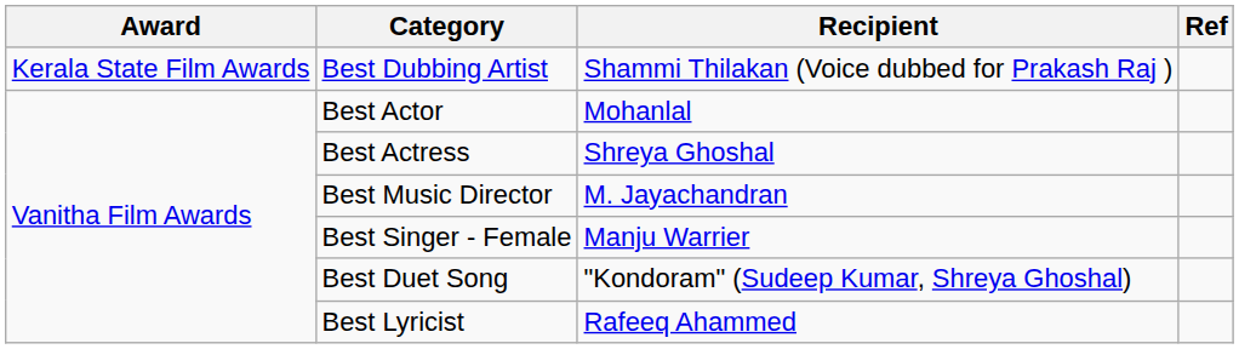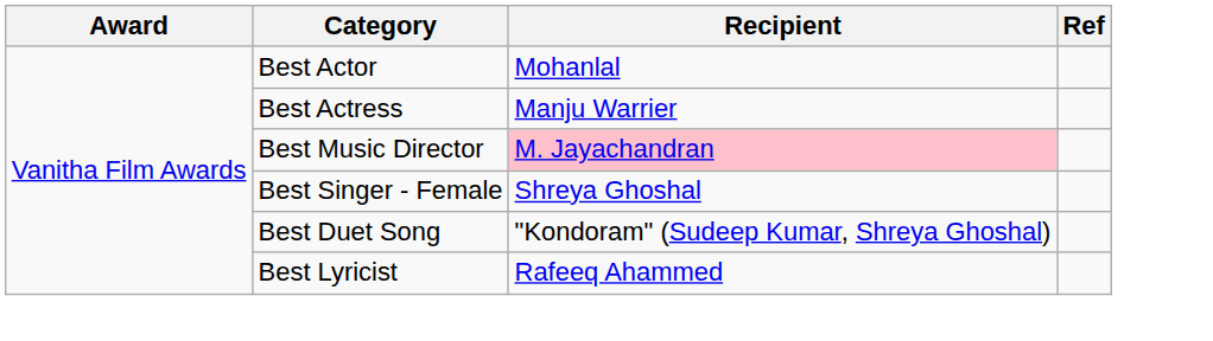- row: Kerala State Film Awards | Best Dubbing Artist | Shammi Thilakan (Voice dubbed for Prakash Raj )
Best Actress | Recipient: Shreya Ghoshal -> Manju Warrier
Best Music Director | Recipient: no background -> pink background
Best Singer - Female | Recipient: Manju Warrier -> Shreya Ghoshal
